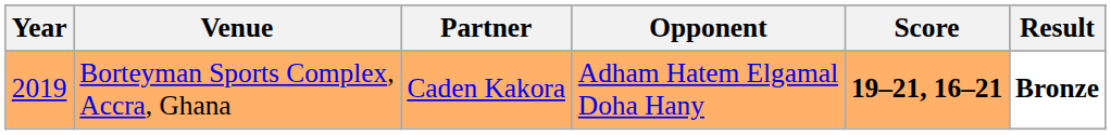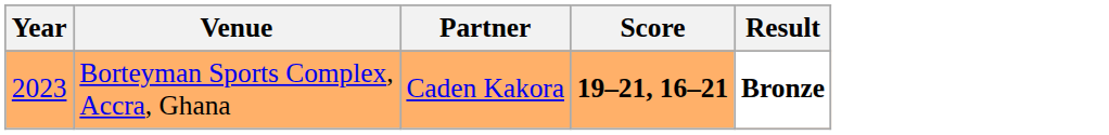- column: Opponent | Adham Hatem Elgamal Doha Hany
Borteyman Sports Complex, Accra, Ghana | Year: 2019 -> 2023
